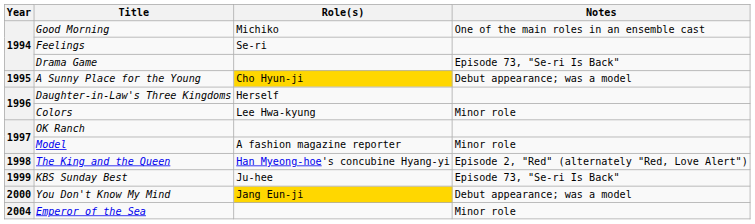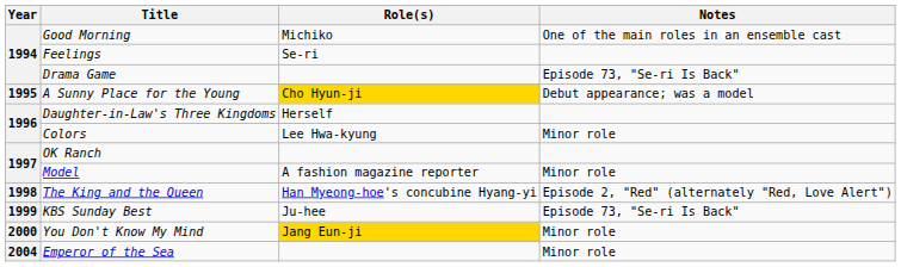You Don't Know My Mind | Notes: Debut appearance; was a model -> Minor role
